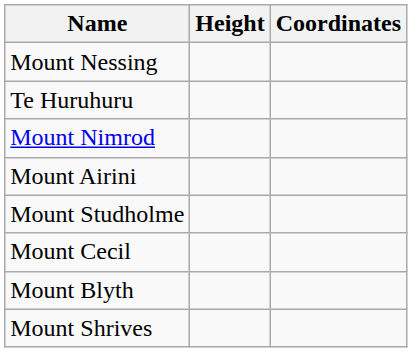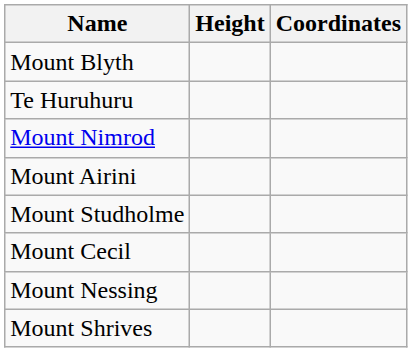rows swapped: Mount Nessing <-> Mount Blyth
